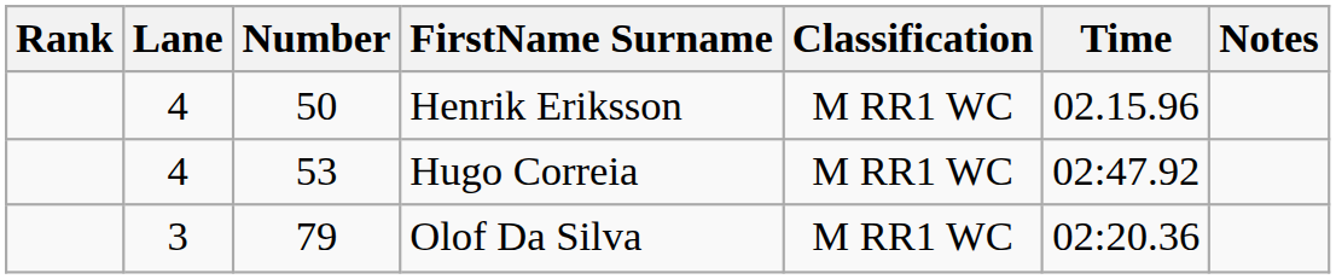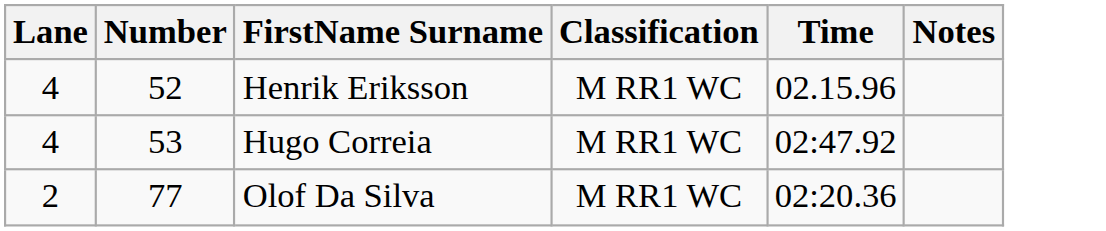- column: Rank
Henrik Eriksson | Number: 50 -> 52
Olof Da Silva | Lane: 3 -> 2
Olof Da Silva | Number: 79 -> 77
